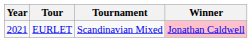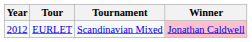EURLET | Year: 2021 -> 2012
